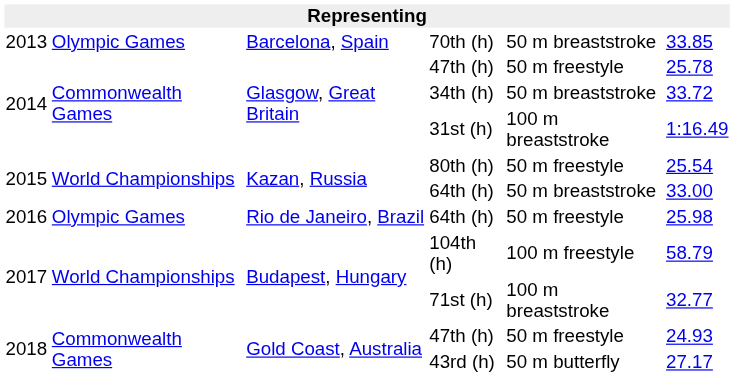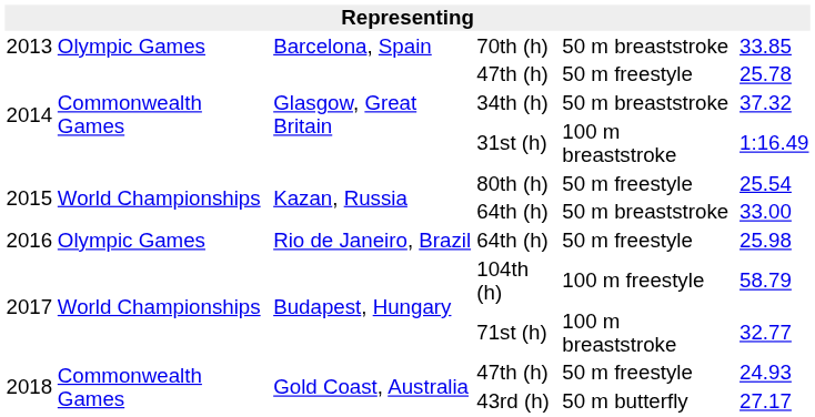34th (h) | column 6: 33.72 -> 37.32
